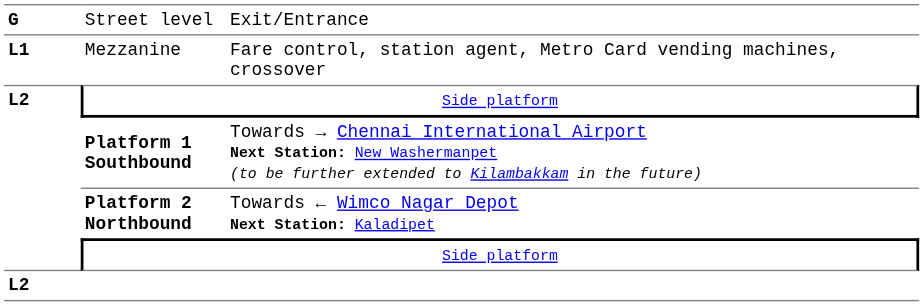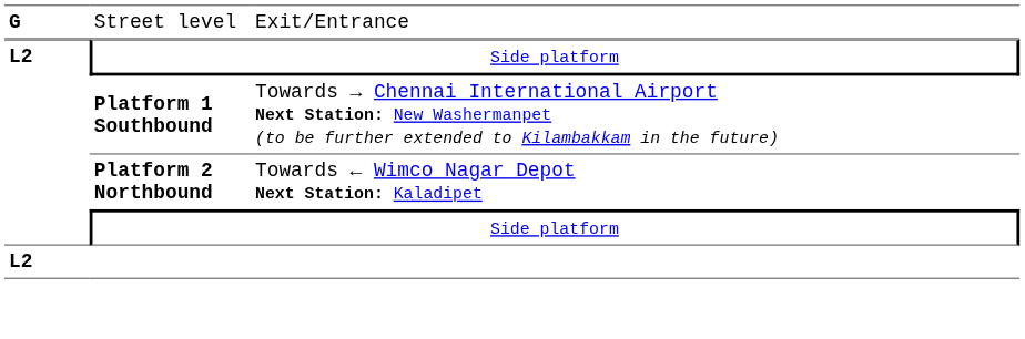- row: L1 | Mezzanine | Fare control, station agent, Metro Card vending machines, crossover
